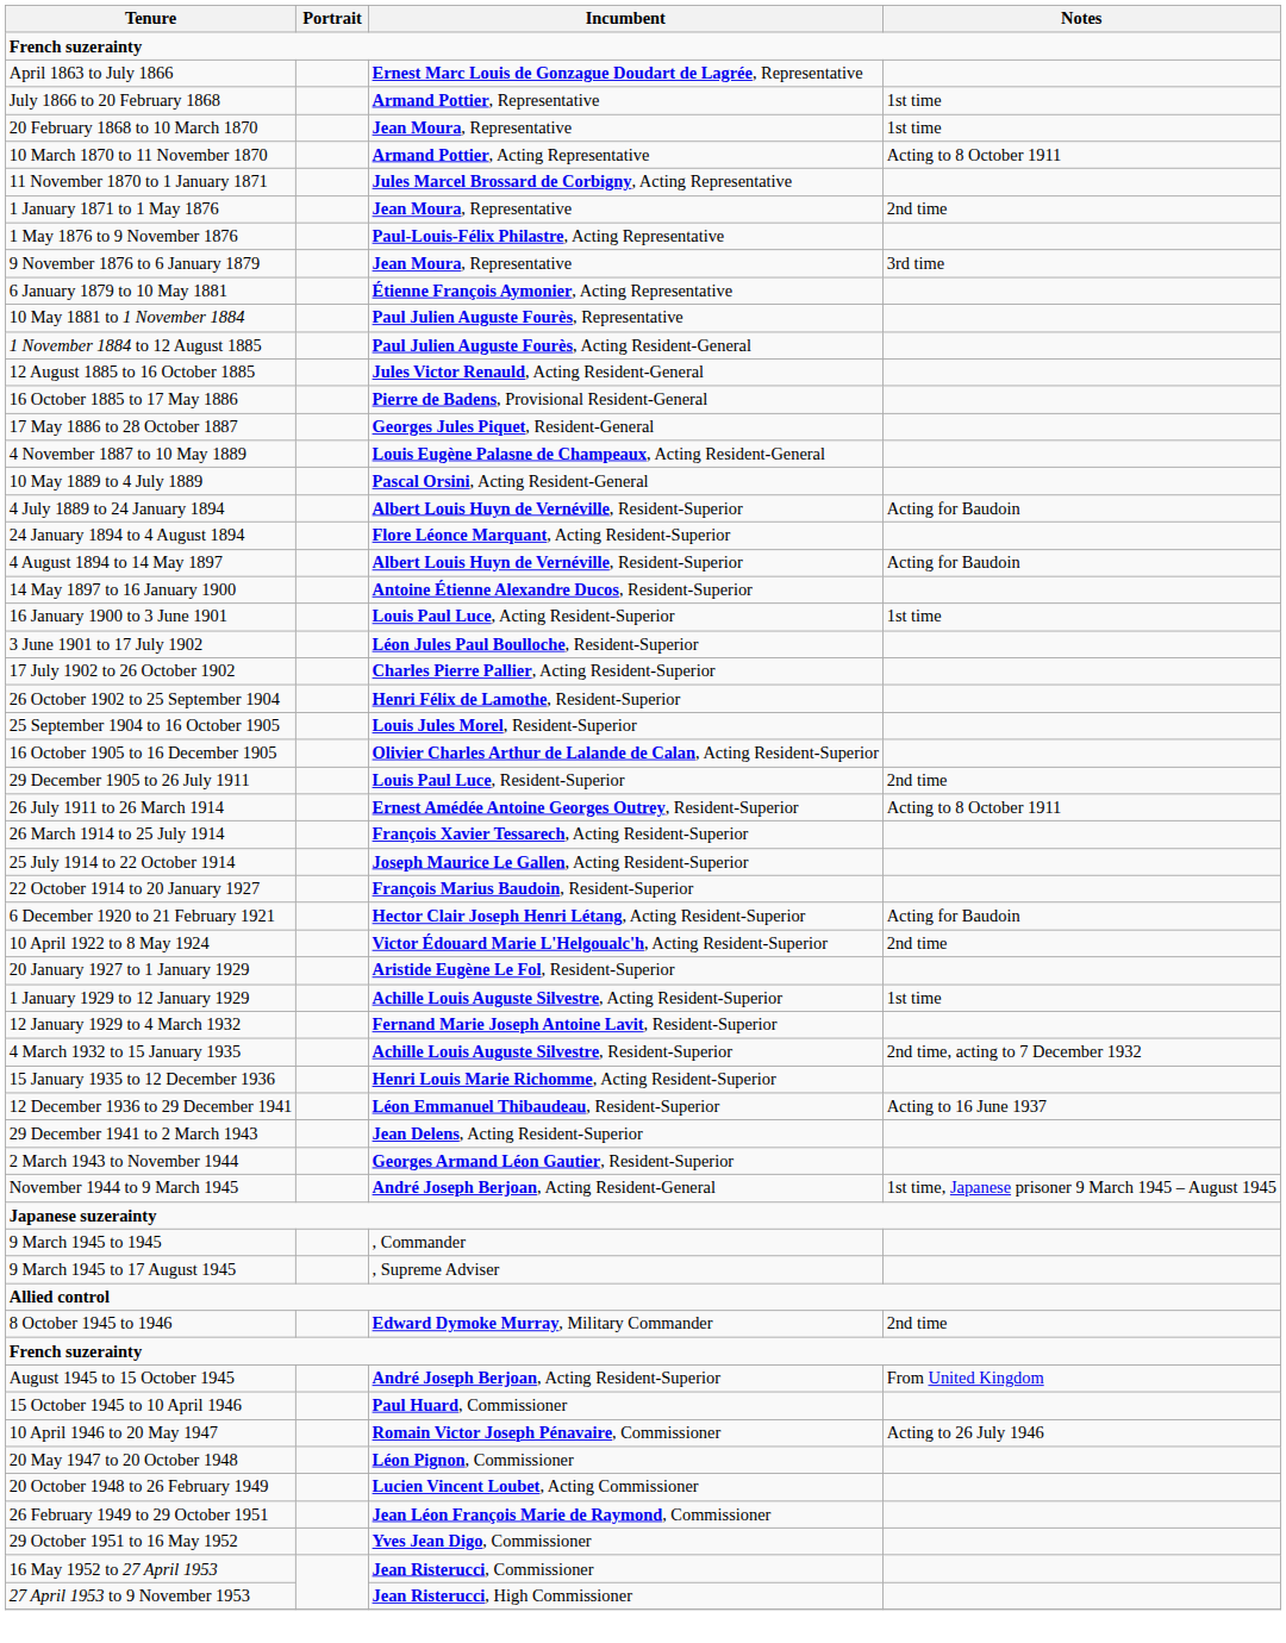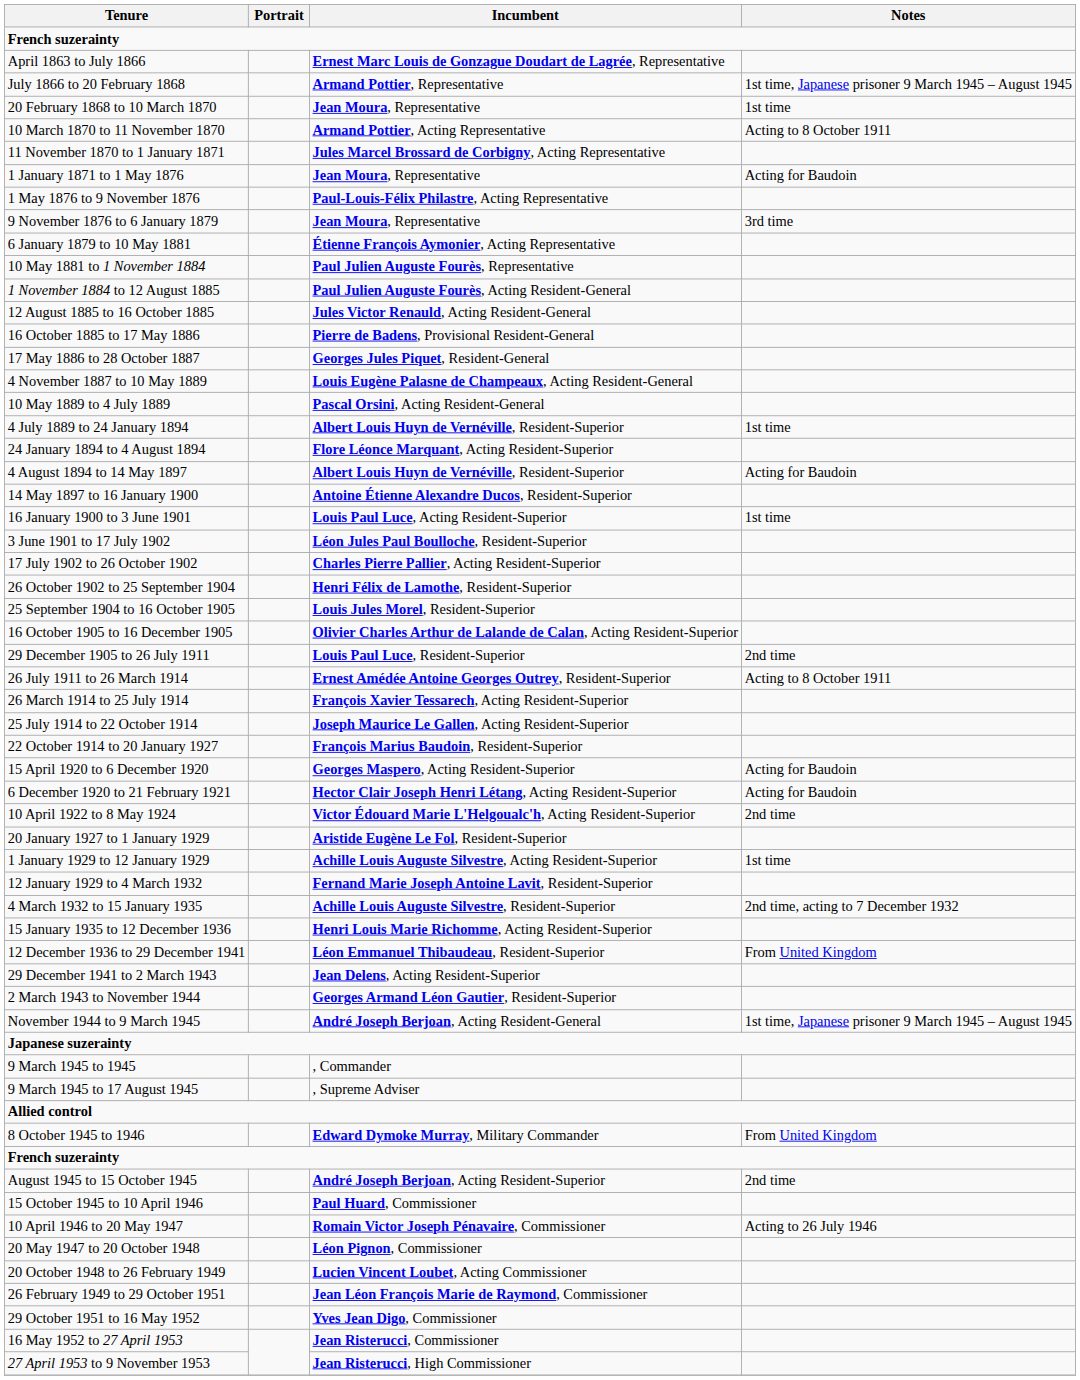July 1866 to 20 February 1868 | Notes: 1st time -> 1st time, Japanese prisoner 9 March 1945 – August 1945
1 January 1871 to 1 May 1876 | Notes: 2nd time -> Acting for Baudoin
4 July 1889 to 24 January 1894 | Notes: Acting for Baudoin -> 1st time
+ row: 15 April 1920 to 6 December 1920 | Georges Maspero, Acting Resident-Superior | Acting for Baudoin
12 December 1936 to 29 December 1941 | Notes: Acting to 16 June 1937 -> From United Kingdom
8 October 1945 to 1946 | Notes: 2nd time -> From United Kingdom
August 1945 to 15 October 1945 | Notes: From United Kingdom -> 2nd time
